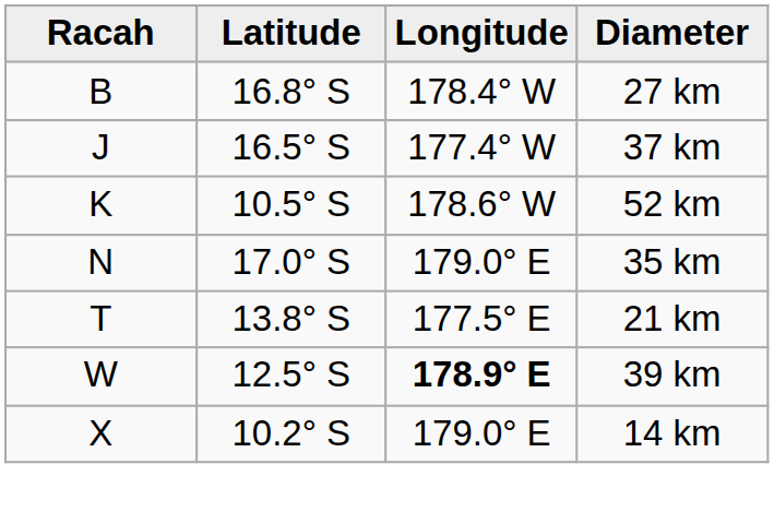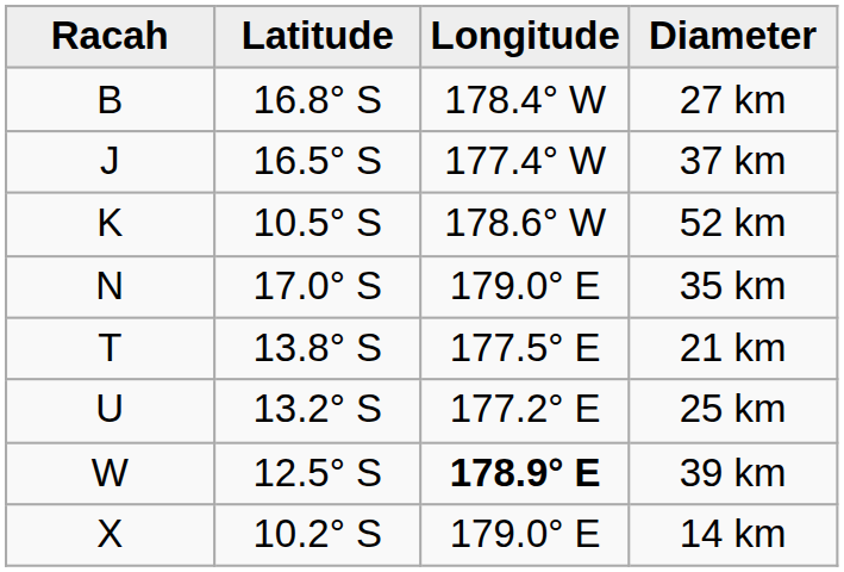+ row: U | 13.2° S | 177.2° E | 25 km
